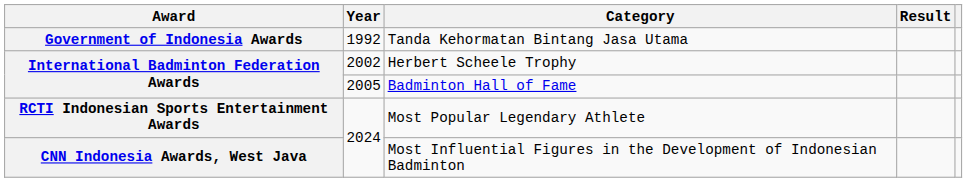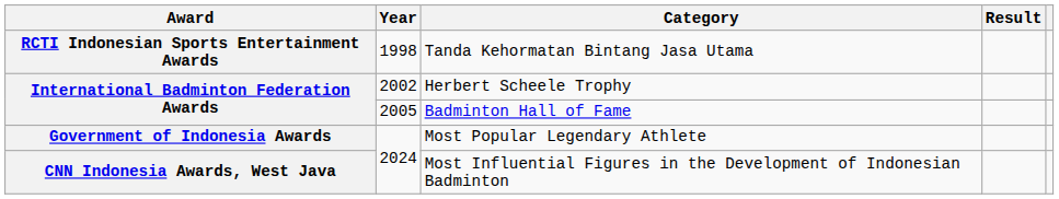Tanda Kehormatan Bintang Jasa Utama | Award: Government of Indonesia Awards -> RCTI Indonesian Sports Entertainment Awards
Tanda Kehormatan Bintang Jasa Utama | Year: 1992 -> 1998
Most Popular Legendary Athlete | Award: RCTI Indonesian Sports Entertainment Awards -> Government of Indonesia Awards
